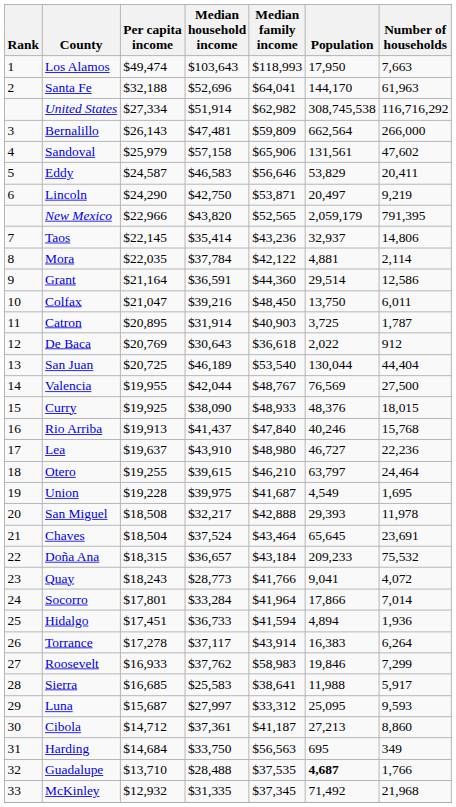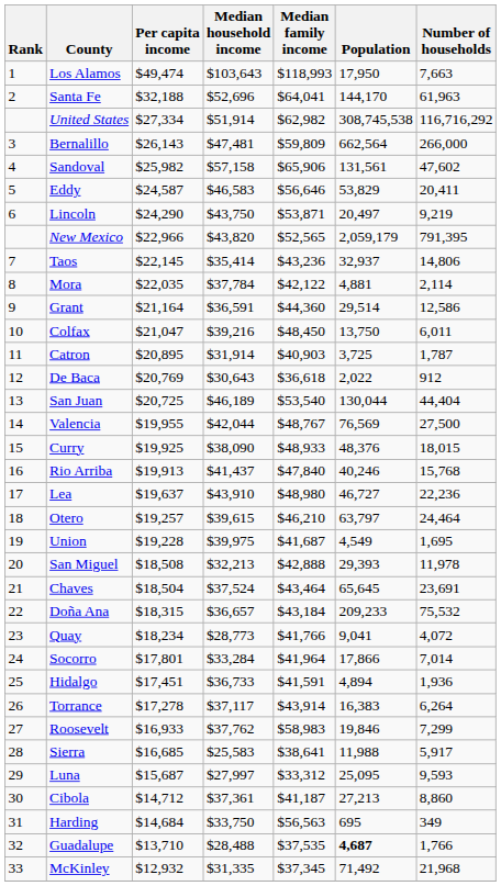Sandoval | Per capita income: $25,979 -> $25,982
Lincoln | Median household income: $42,750 -> $43,750
Otero | Per capita income: $19,255 -> $19,257
San Miguel | Median household income: $32,217 -> $32,213
Quay | Per capita income: $18,243 -> $18,234
Hidalgo | Median family income: $41,594 -> $41,591
